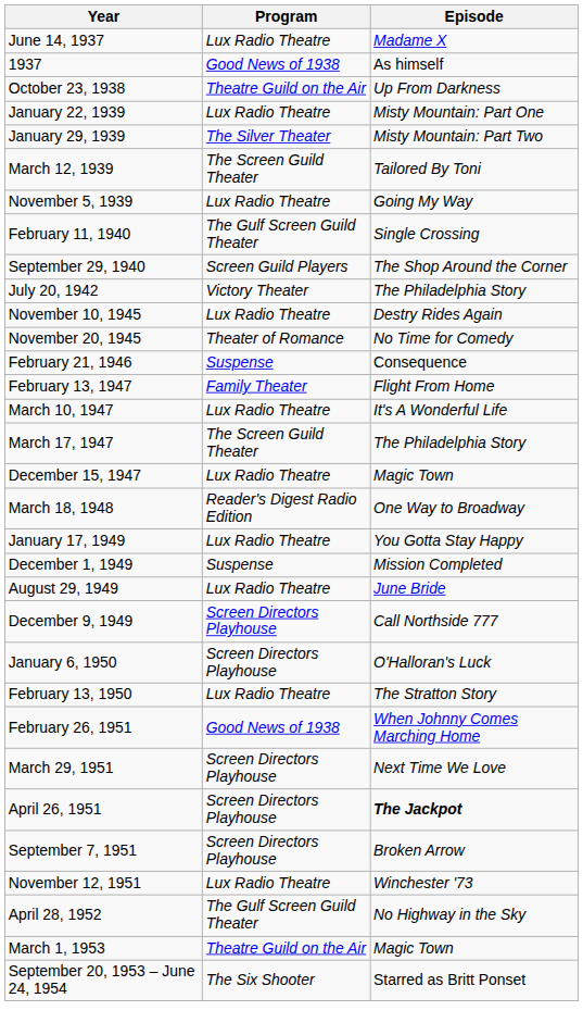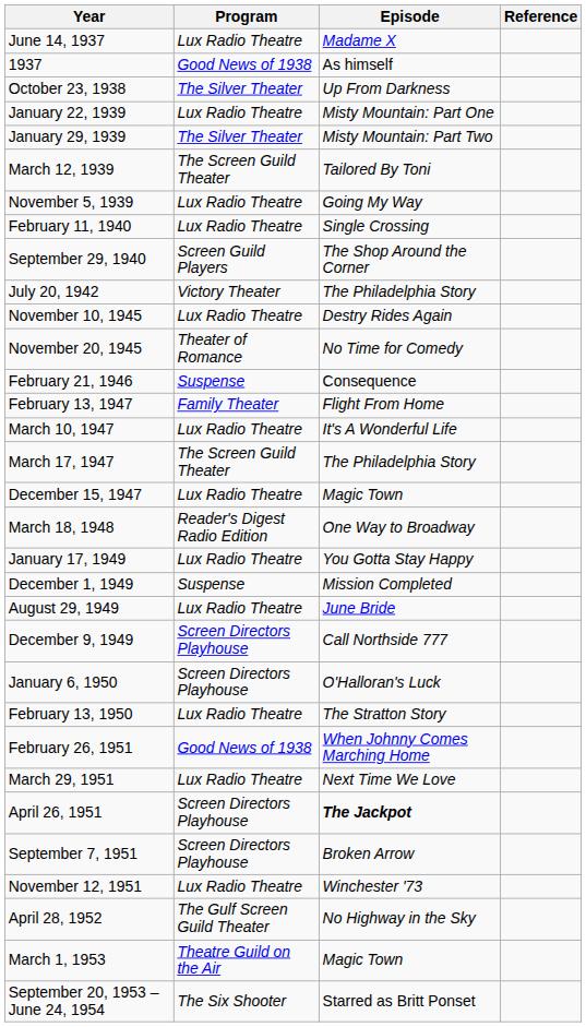+ column: Reference
October 23, 1938 | Program: Theatre Guild on the Air -> The Silver Theater
February 11, 1940 | Program: The Gulf Screen Guild Theater -> Lux Radio Theatre
March 29, 1951 | Program: Screen Directors Playhouse -> Lux Radio Theatre
